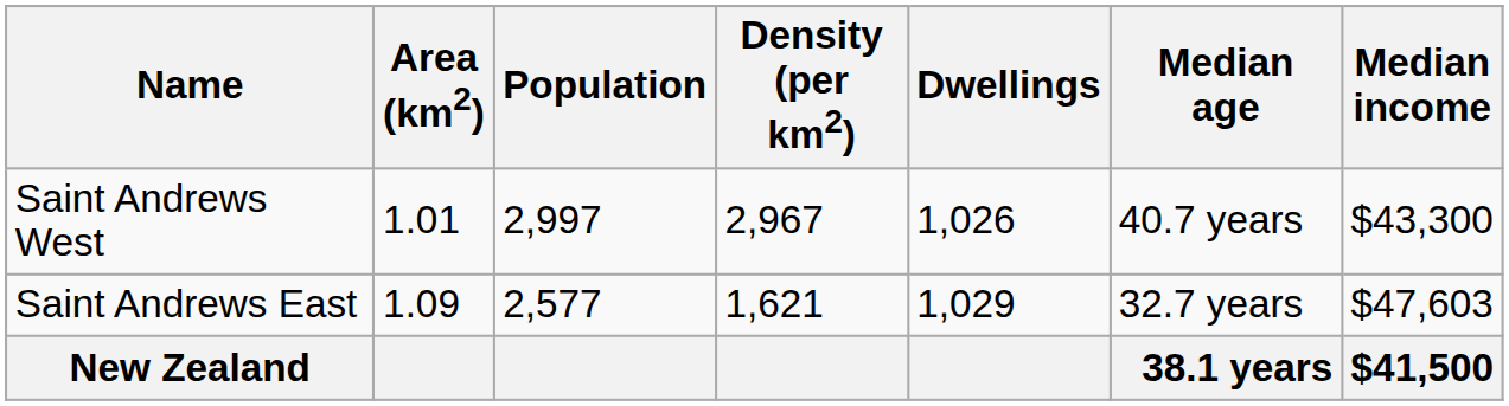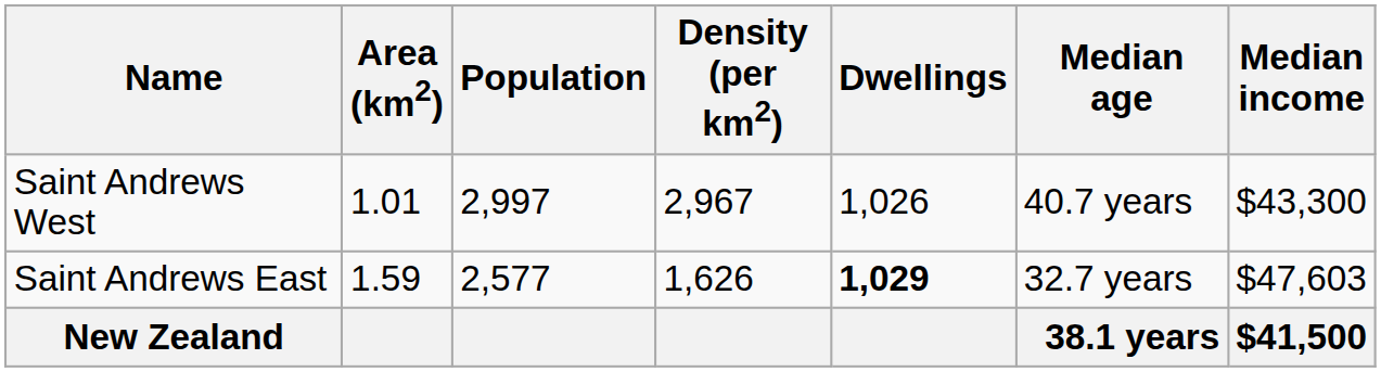Saint Andrews East | Area (km2): 1.09 -> 1.59
Saint Andrews East | Density (per km2): 1,621 -> 1,626
Saint Andrews East | Dwellings: normal -> bold
